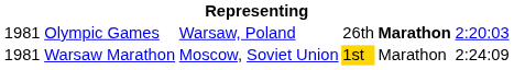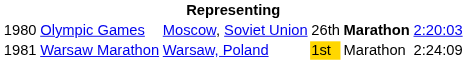Olympic Games | column 1: 1981 -> 1980
Olympic Games | column 3: Warsaw, Poland -> Moscow, Soviet Union
Warsaw Marathon | column 3: Moscow, Soviet Union -> Warsaw, Poland
